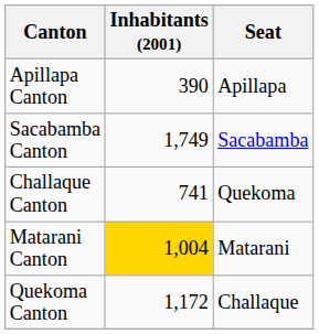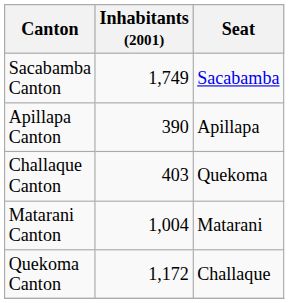rows swapped: Sacabamba Canton <-> Apillapa Canton
Challaque Canton | Inhabitants (2001): 741 -> 403
Matarani Canton | Inhabitants (2001): gold background -> no background
